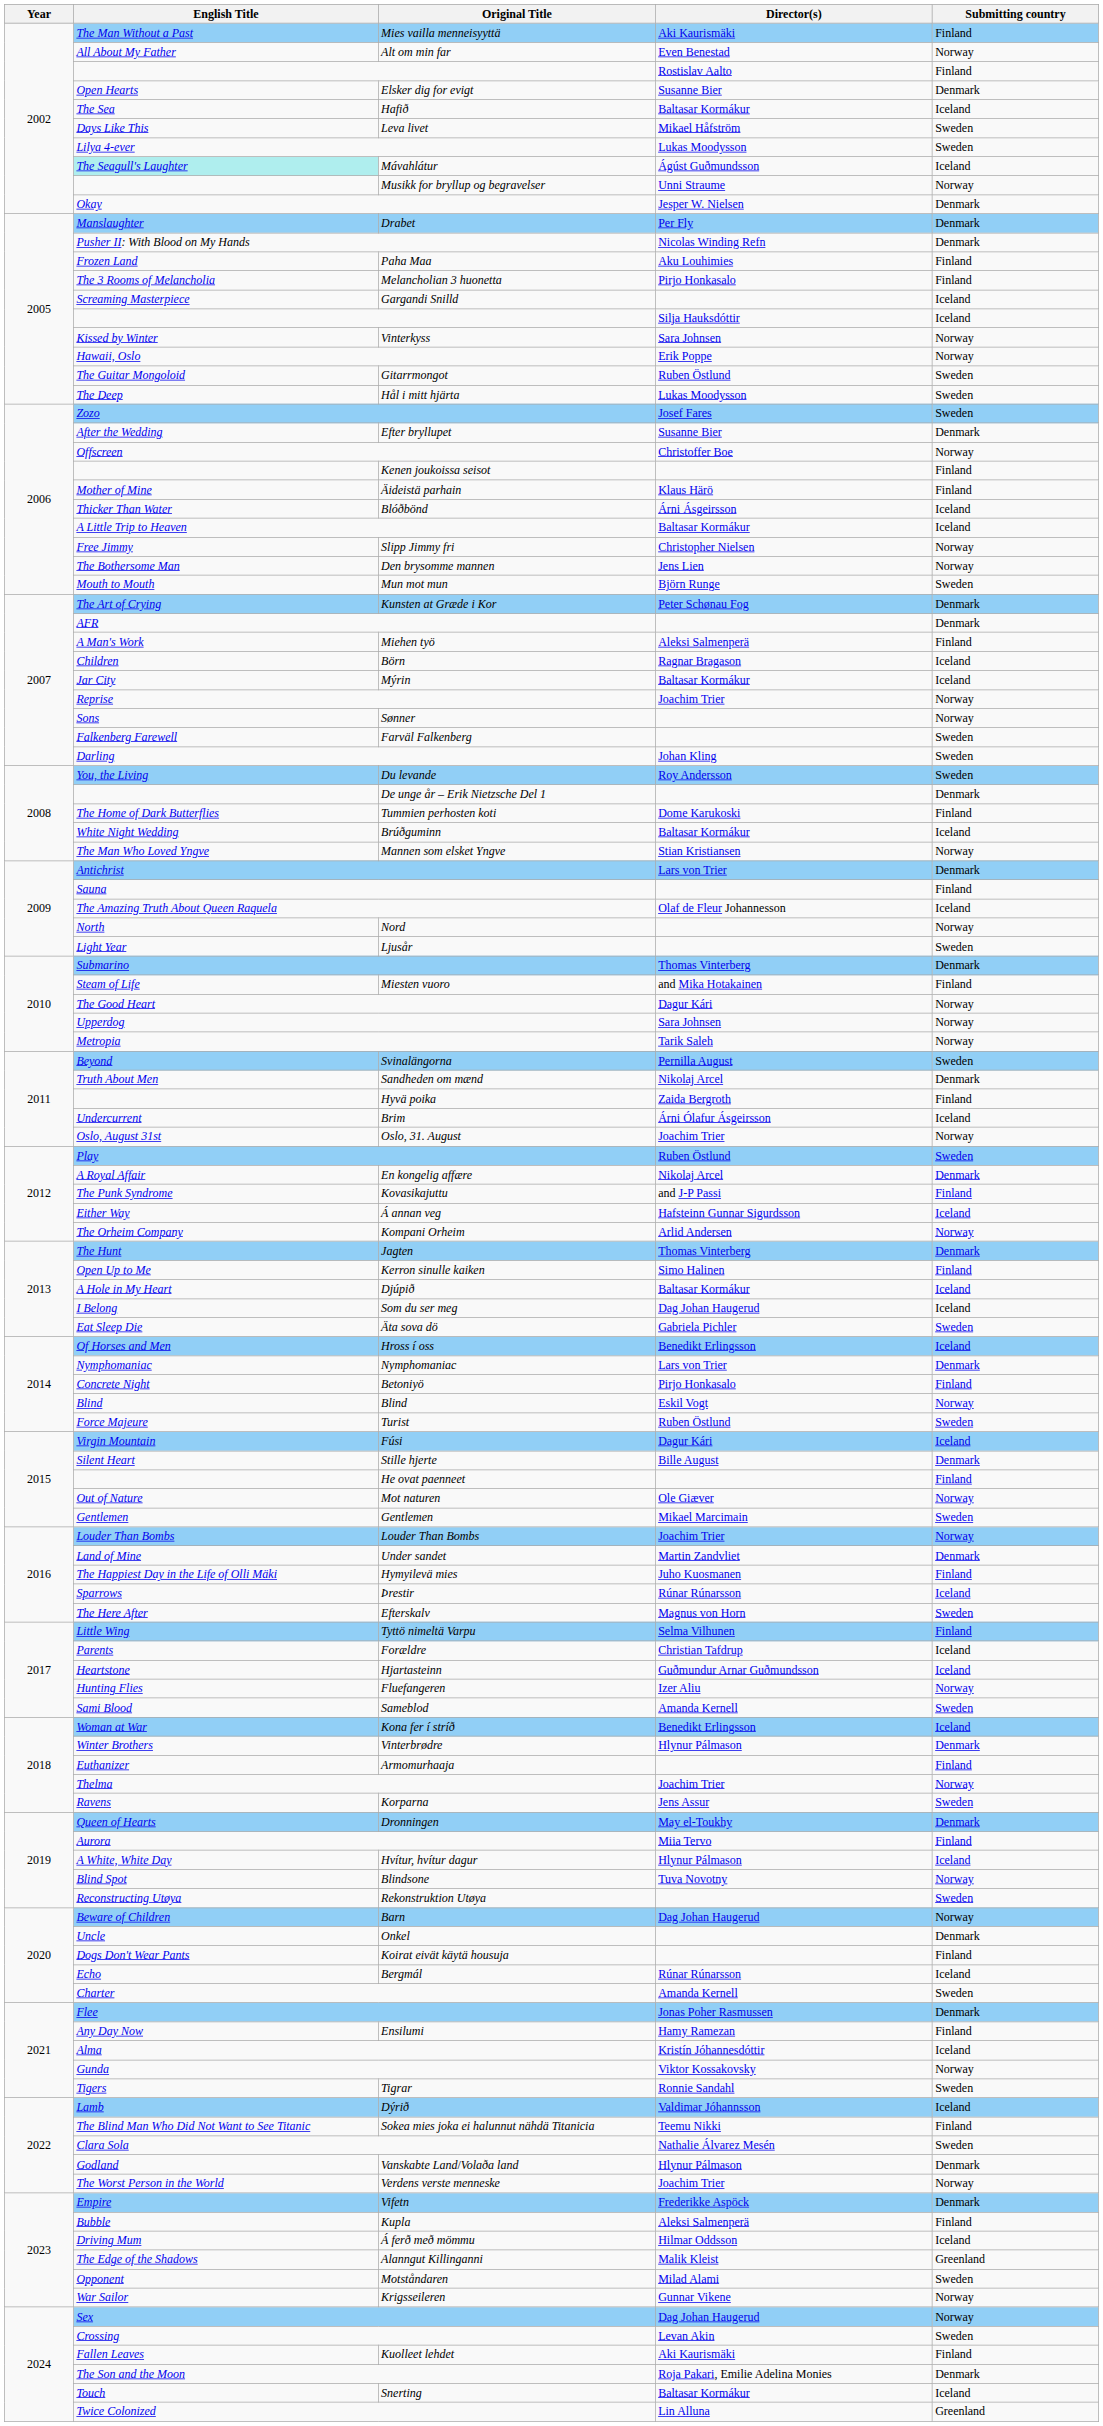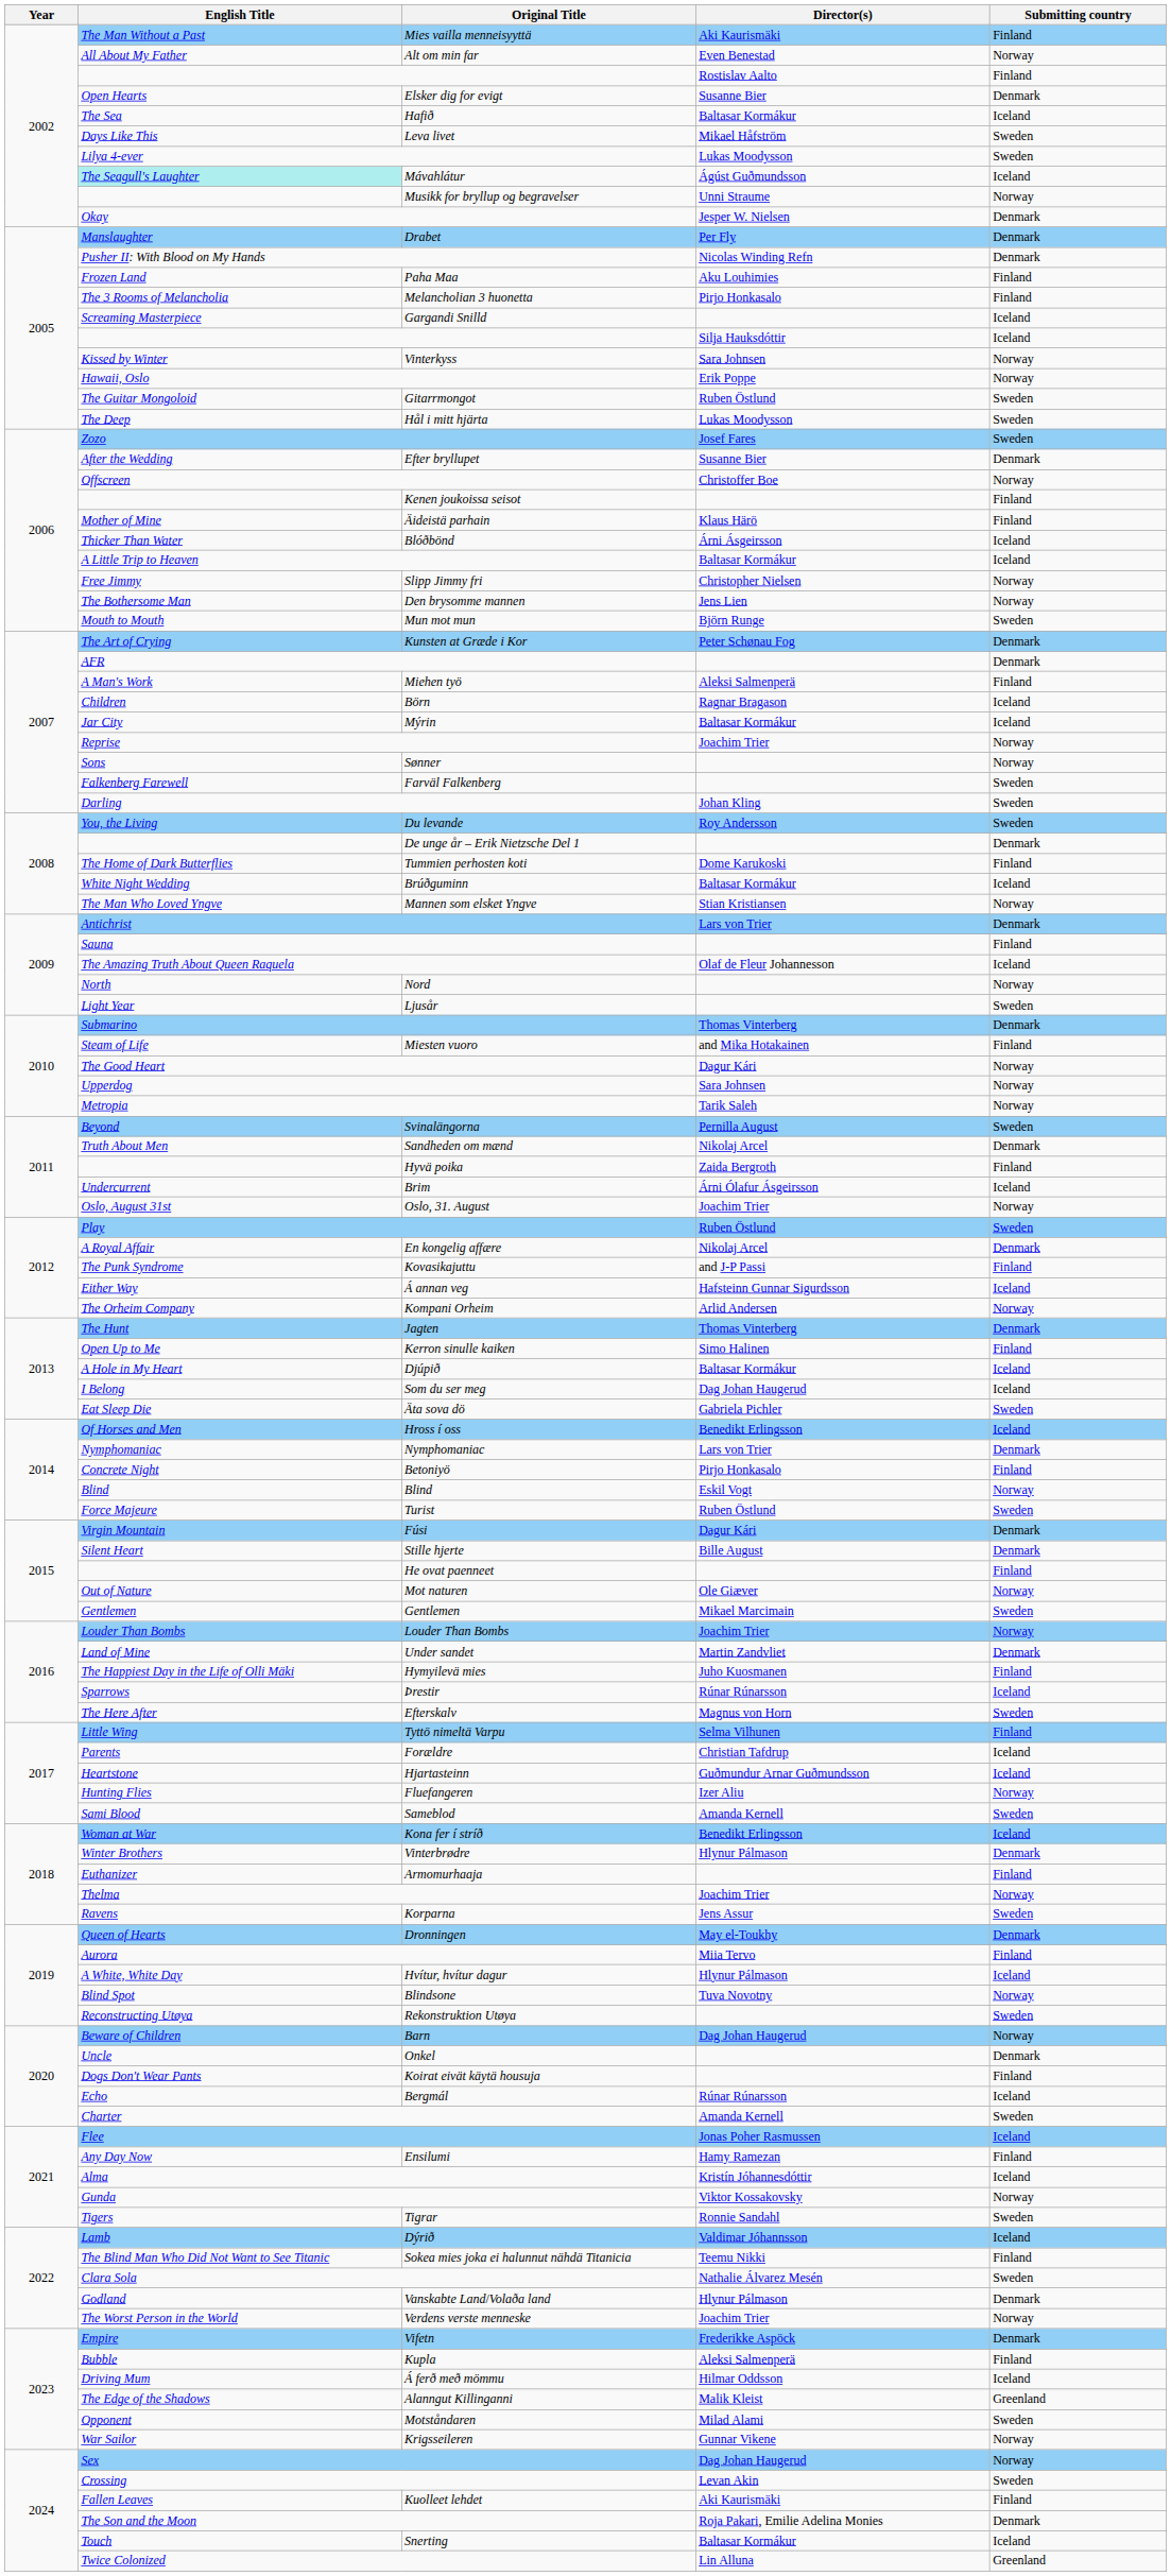Fúsi | Submitting country: Iceland -> Denmark
Flee | Submitting country: Denmark -> Iceland
